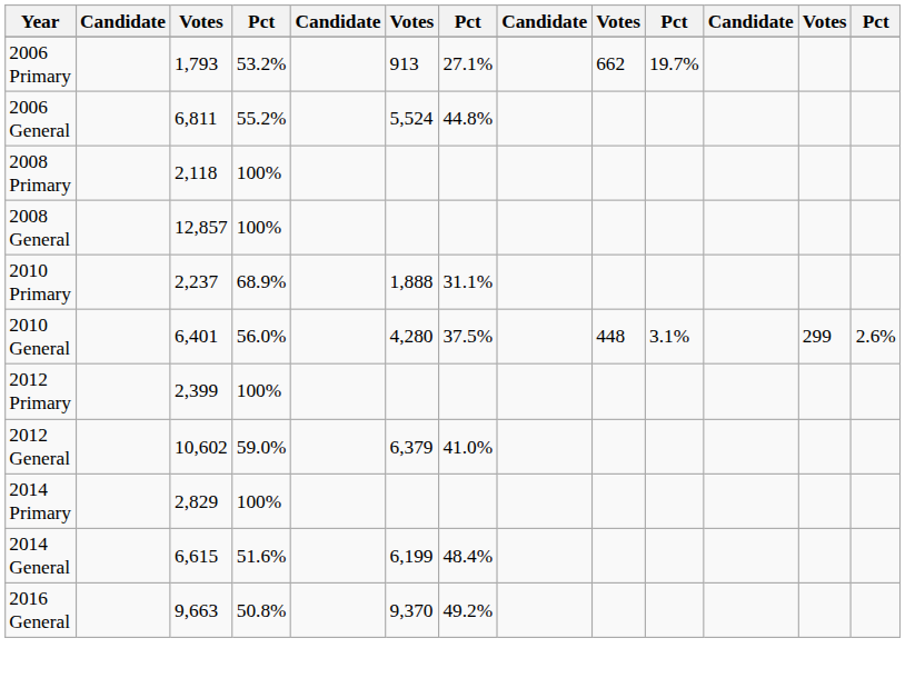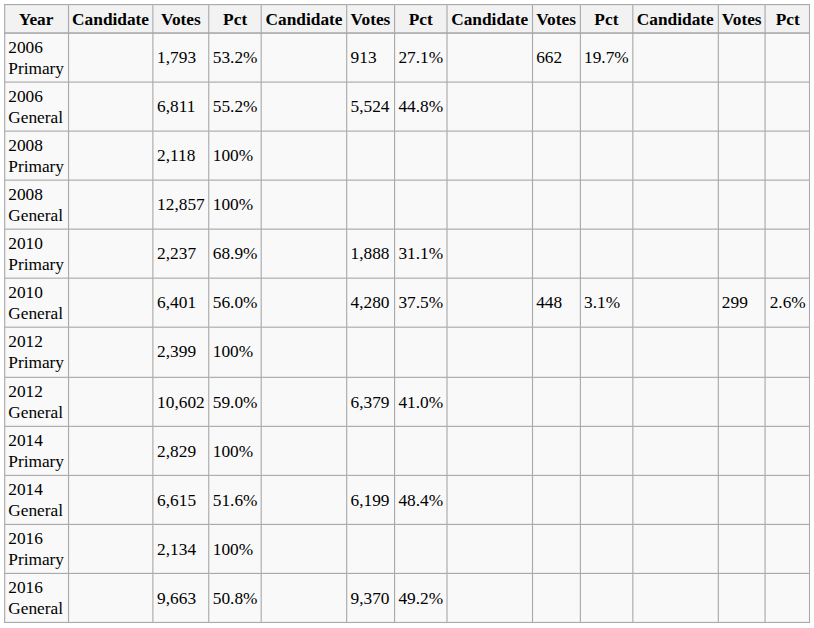+ row: 2016 Primary | 2,134 | 100%
